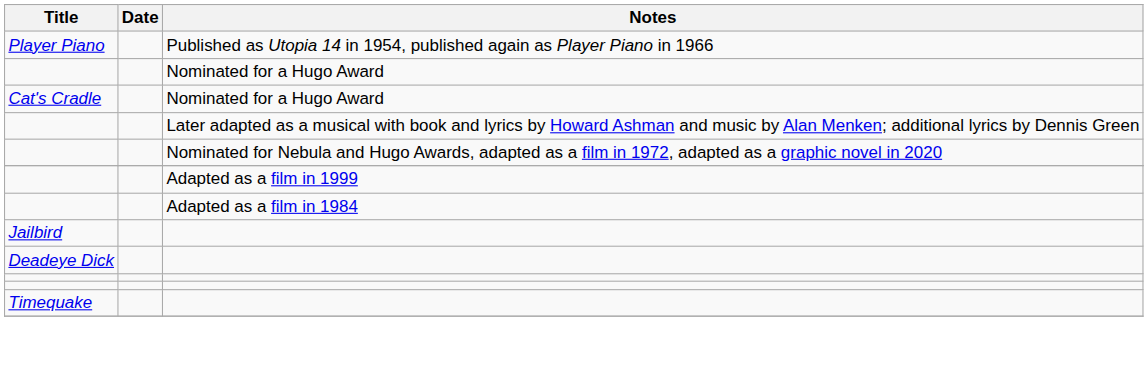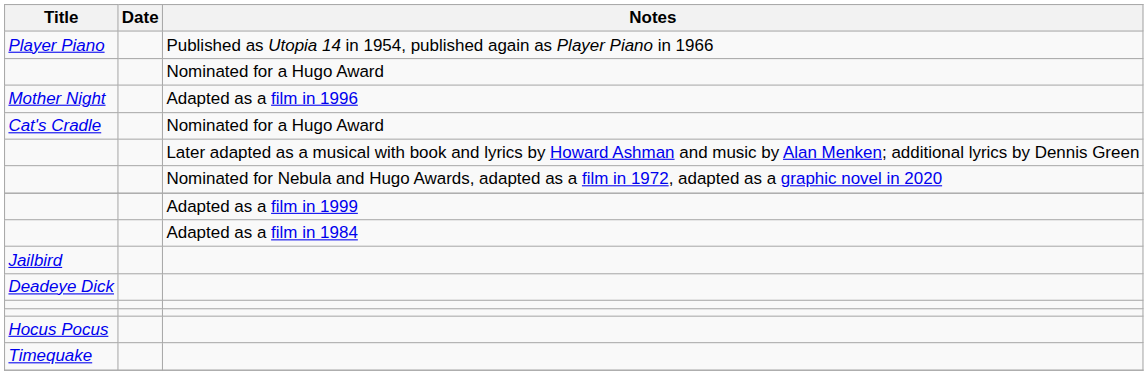+ row: Mother Night | Adapted as a film in 1996
+ row: Hocus Pocus
